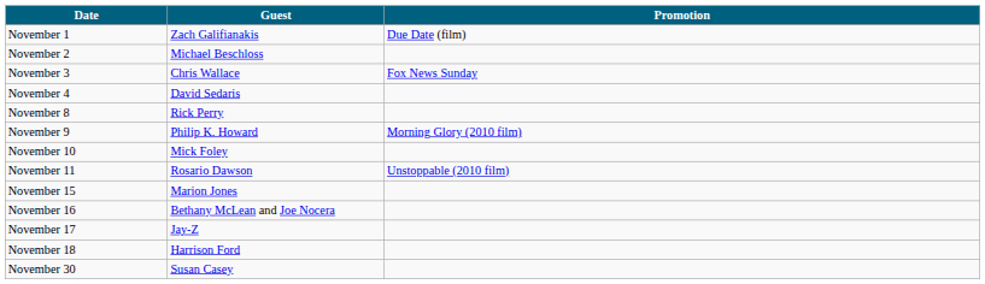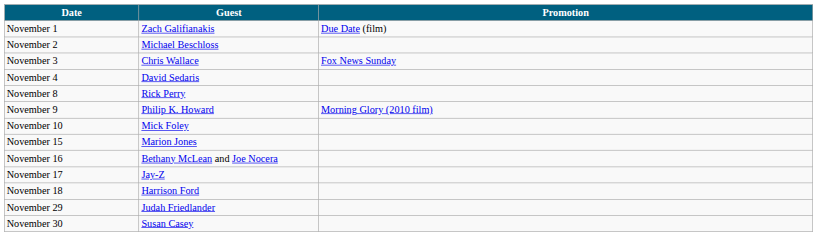- row: November 11 | Rosario Dawson | Unstoppable (2010 film)
+ row: November 29 | Judah Friedlander
